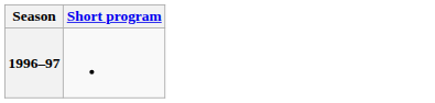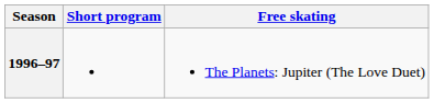+ column: Free skating | The Planets: Jupiter (The Love Duet)
